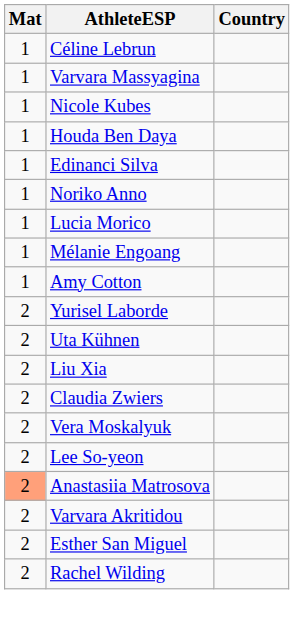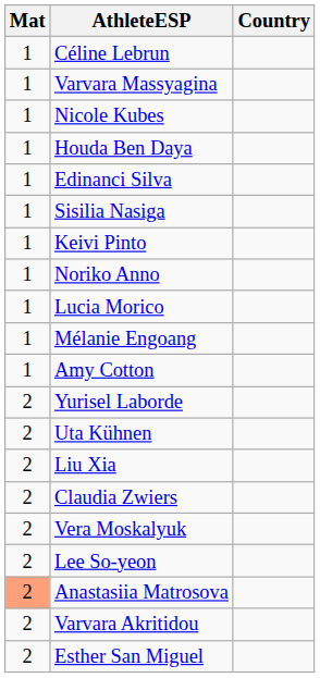+ row: 1 | Sisilia Nasiga
+ row: 1 | Keivi Pinto
- row: 2 | Rachel Wilding
